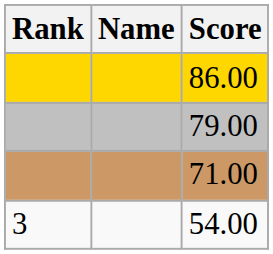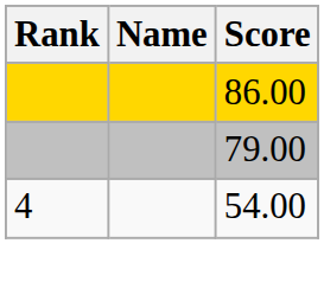- row: 71.00
54.00 | Rank: 3 -> 4
